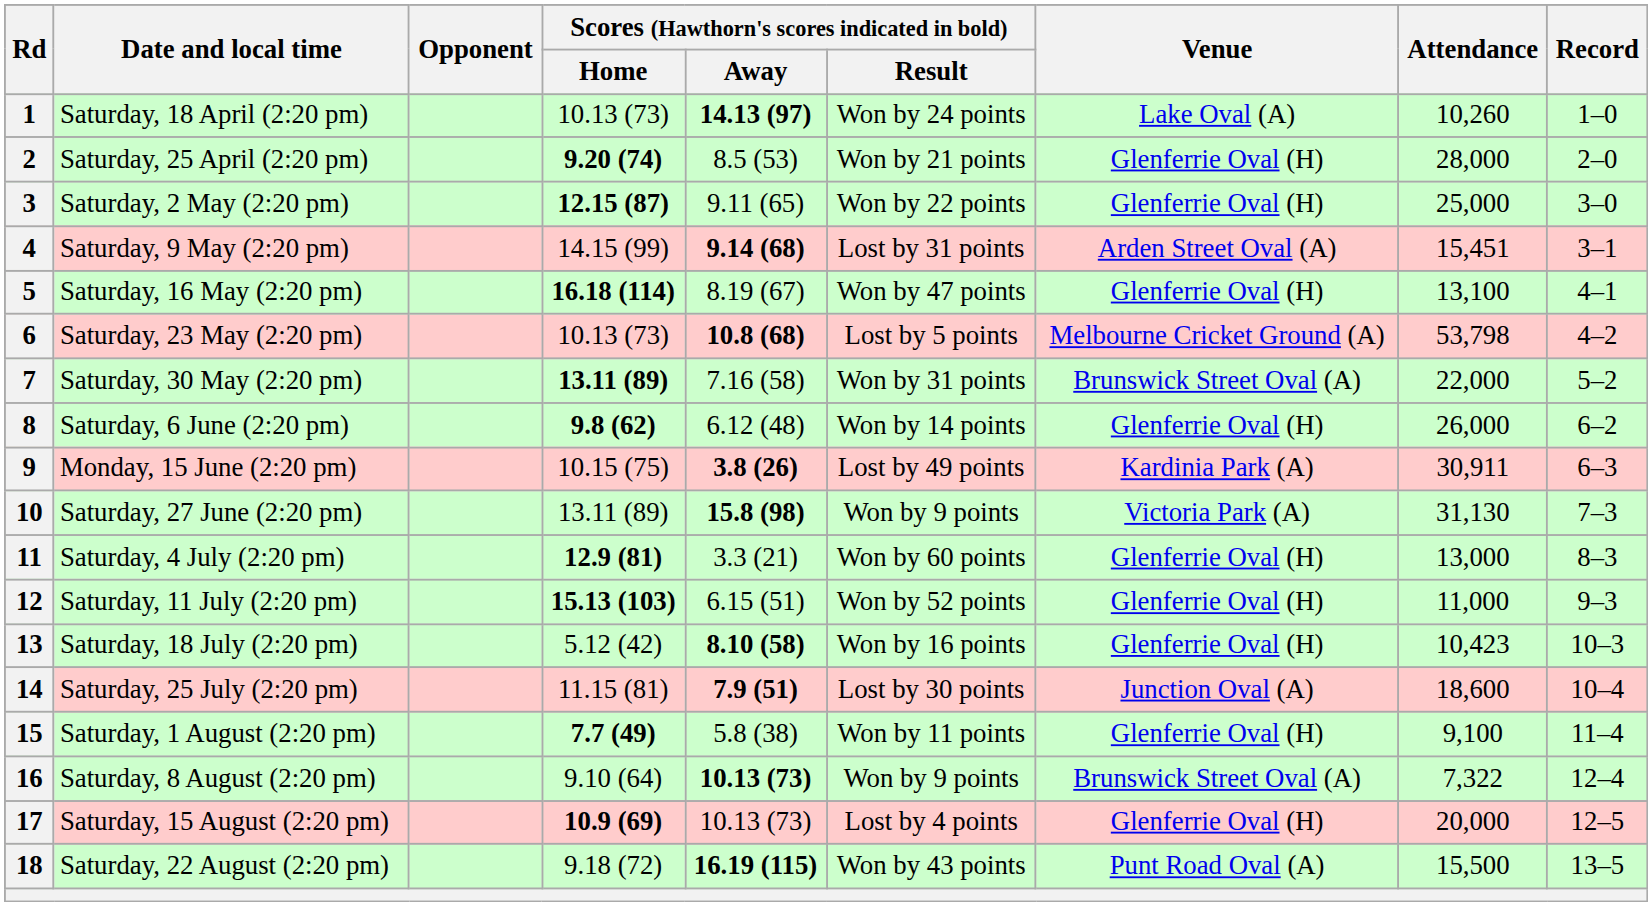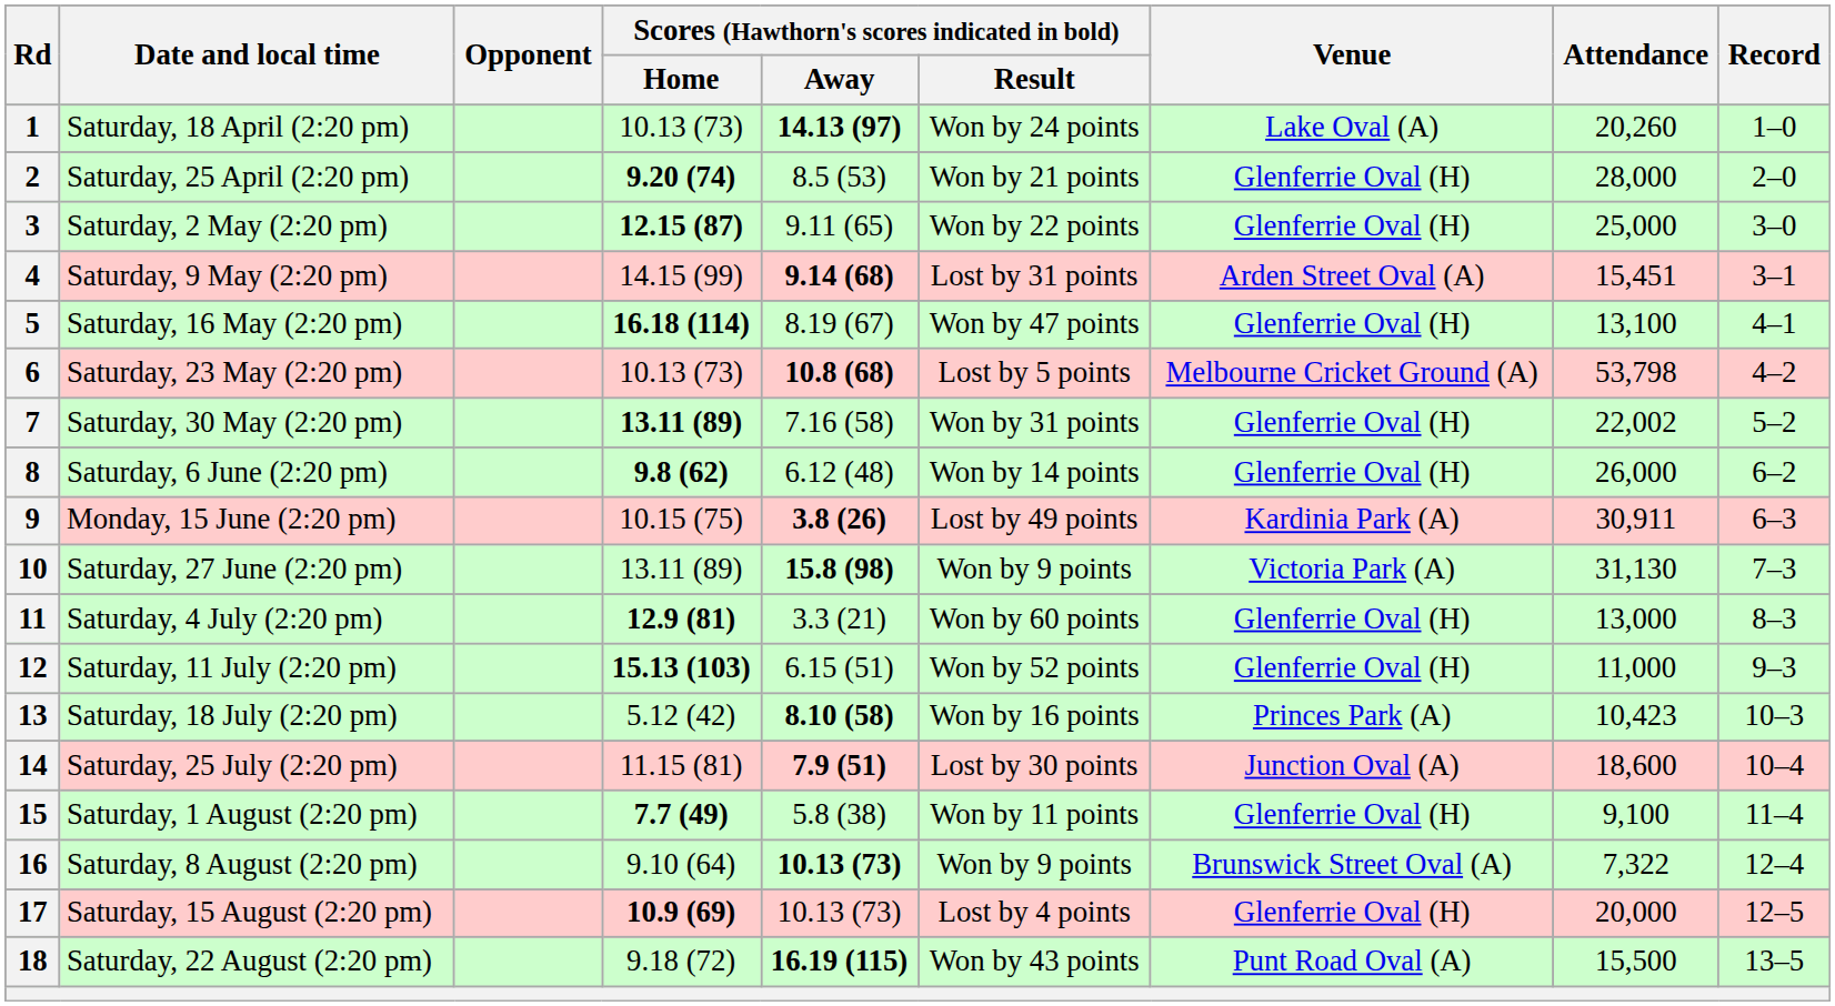1 | Attendance: 10,260 -> 20,260
7 | Venue: Brunswick Street Oval (A) -> Glenferrie Oval (H)
7 | Attendance: 22,000 -> 22,002
13 | Venue: Glenferrie Oval (H) -> Princes Park (A)
